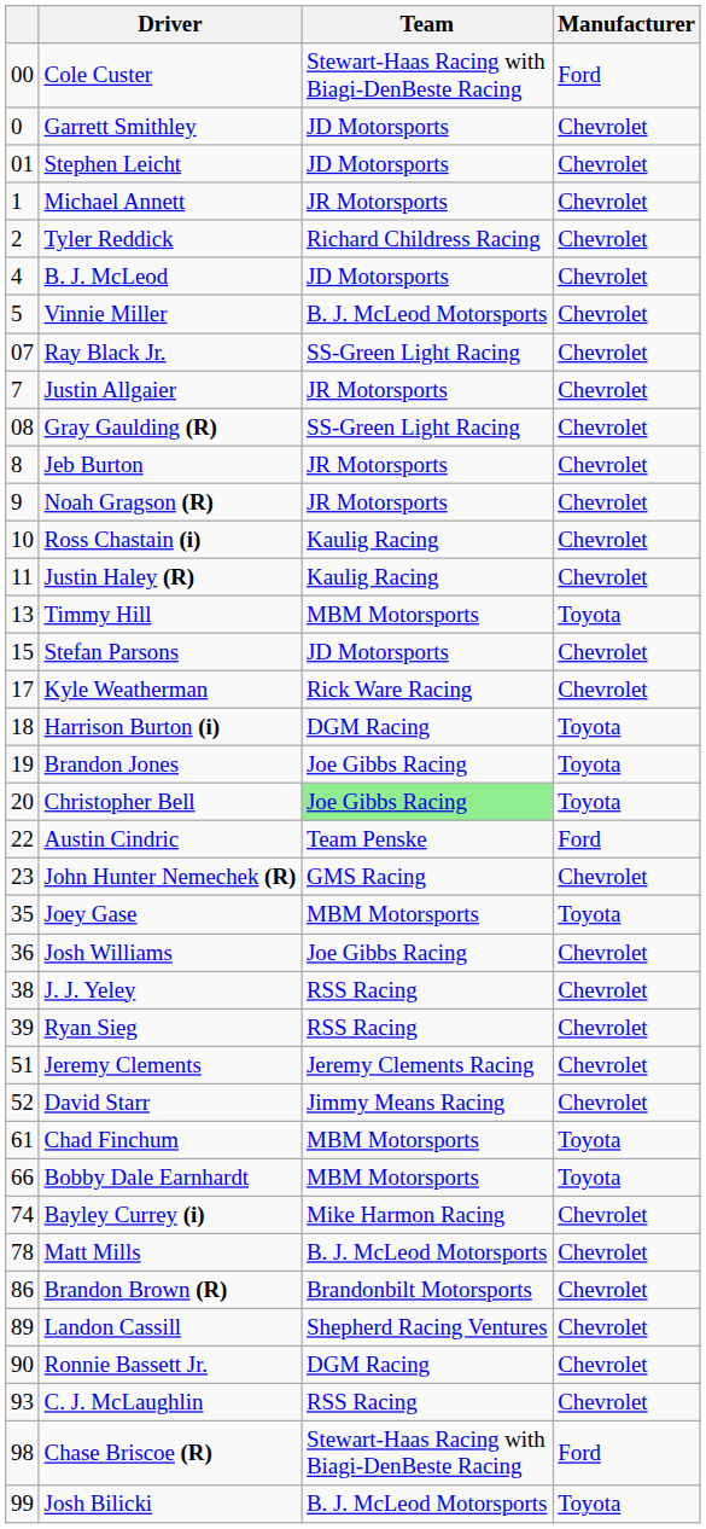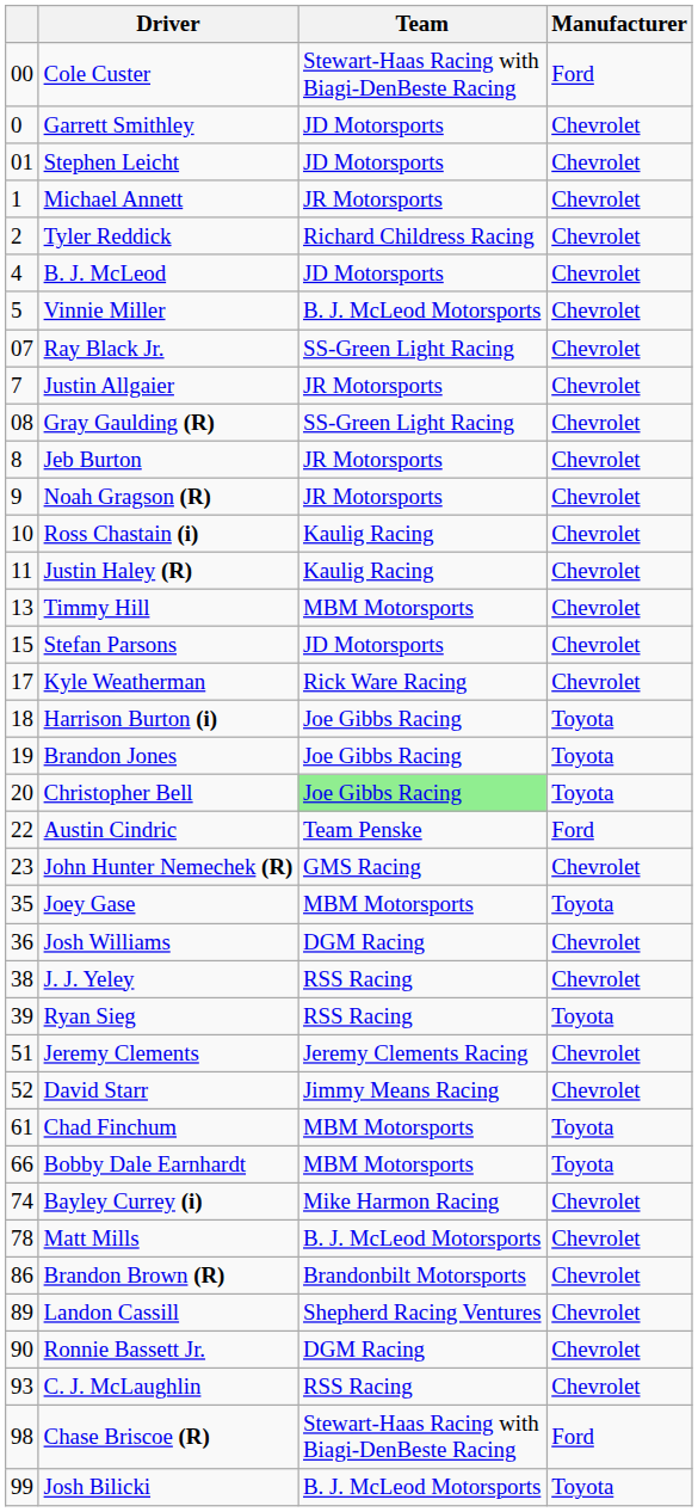Timmy Hill | Manufacturer: Toyota -> Chevrolet
Harrison Burton (i) | Team: DGM Racing -> Joe Gibbs Racing
Josh Williams | Team: Joe Gibbs Racing -> DGM Racing
Ryan Sieg | Manufacturer: Chevrolet -> Toyota
